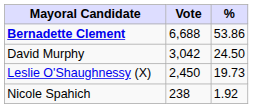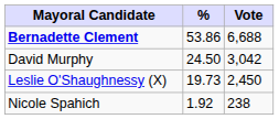columns swapped: Vote <-> %
